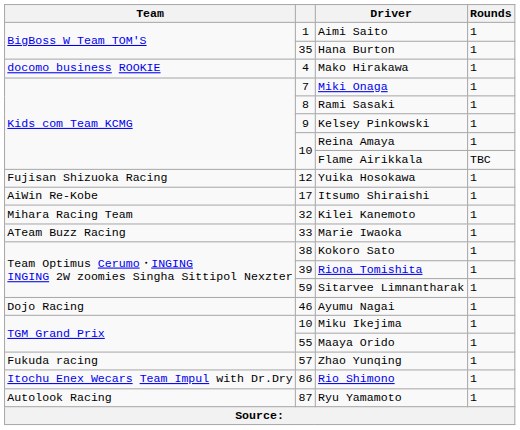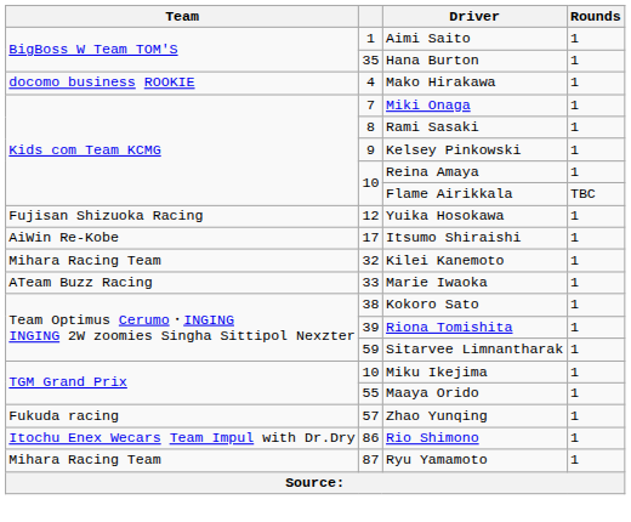- row: Dojo Racing | 46 | Ayumu Nagai | 1
Ryu Yamamoto | Team: Autolook Racing -> Mihara Racing Team
